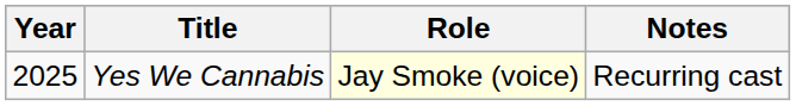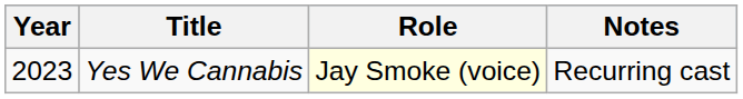Yes We Cannabis | Year: 2025 -> 2023
